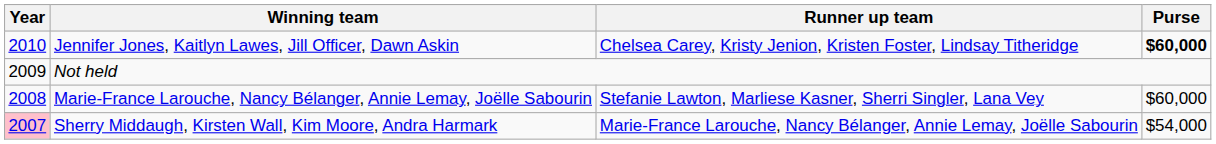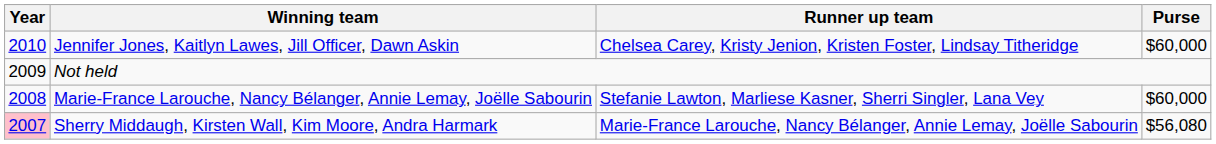Jennifer Jones, Kaitlyn Lawes, Jill Officer, Dawn Askin | Purse: bold -> normal
Sherry Middaugh, Kirsten Wall, Kim Moore, Andra Harmark | Purse: $54,000 -> $56,080
